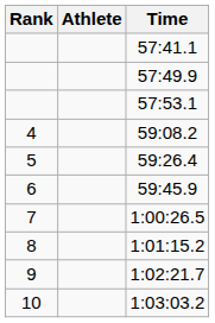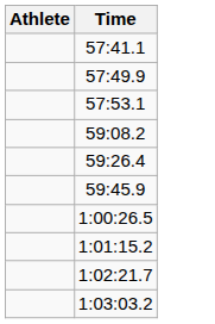- column: Rank | 4 | 5 | 6 | 7 | 8 | 9 | 10
